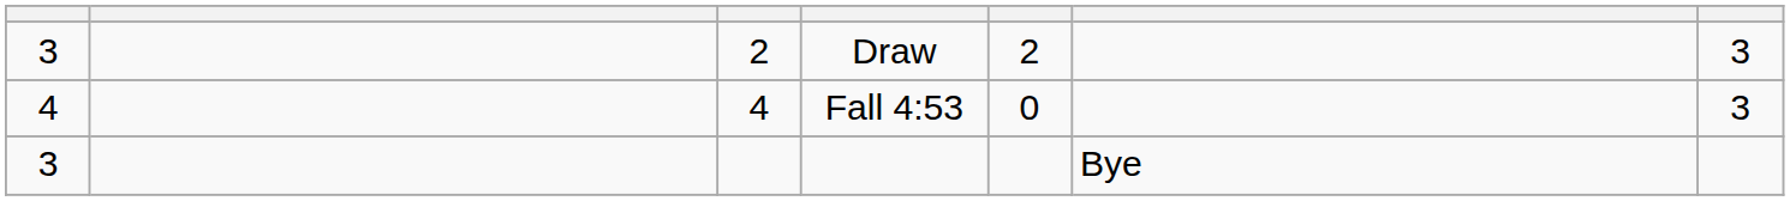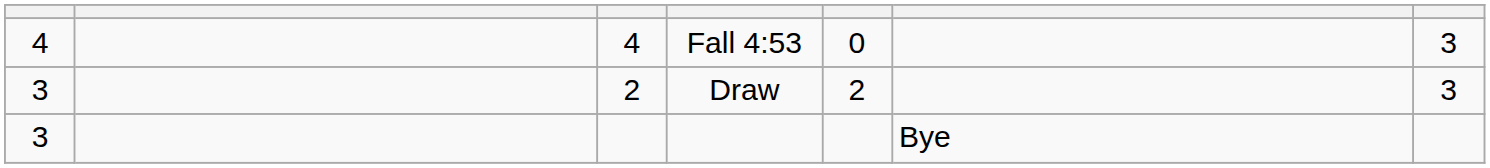rows swapped: Fall 4:53 <-> Draw
